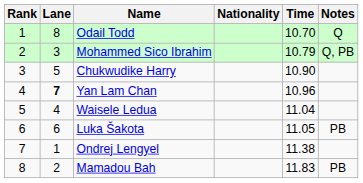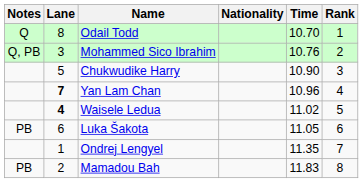columns swapped: Rank <-> Notes
Mohammed Sico Ibrahim | Time: 10.79 -> 10.76
Waisele Ledua | Lane: normal -> bold
Waisele Ledua | Time: 11.04 -> 11.02
Ondrej Lengyel | Time: 11.38 -> 11.35
